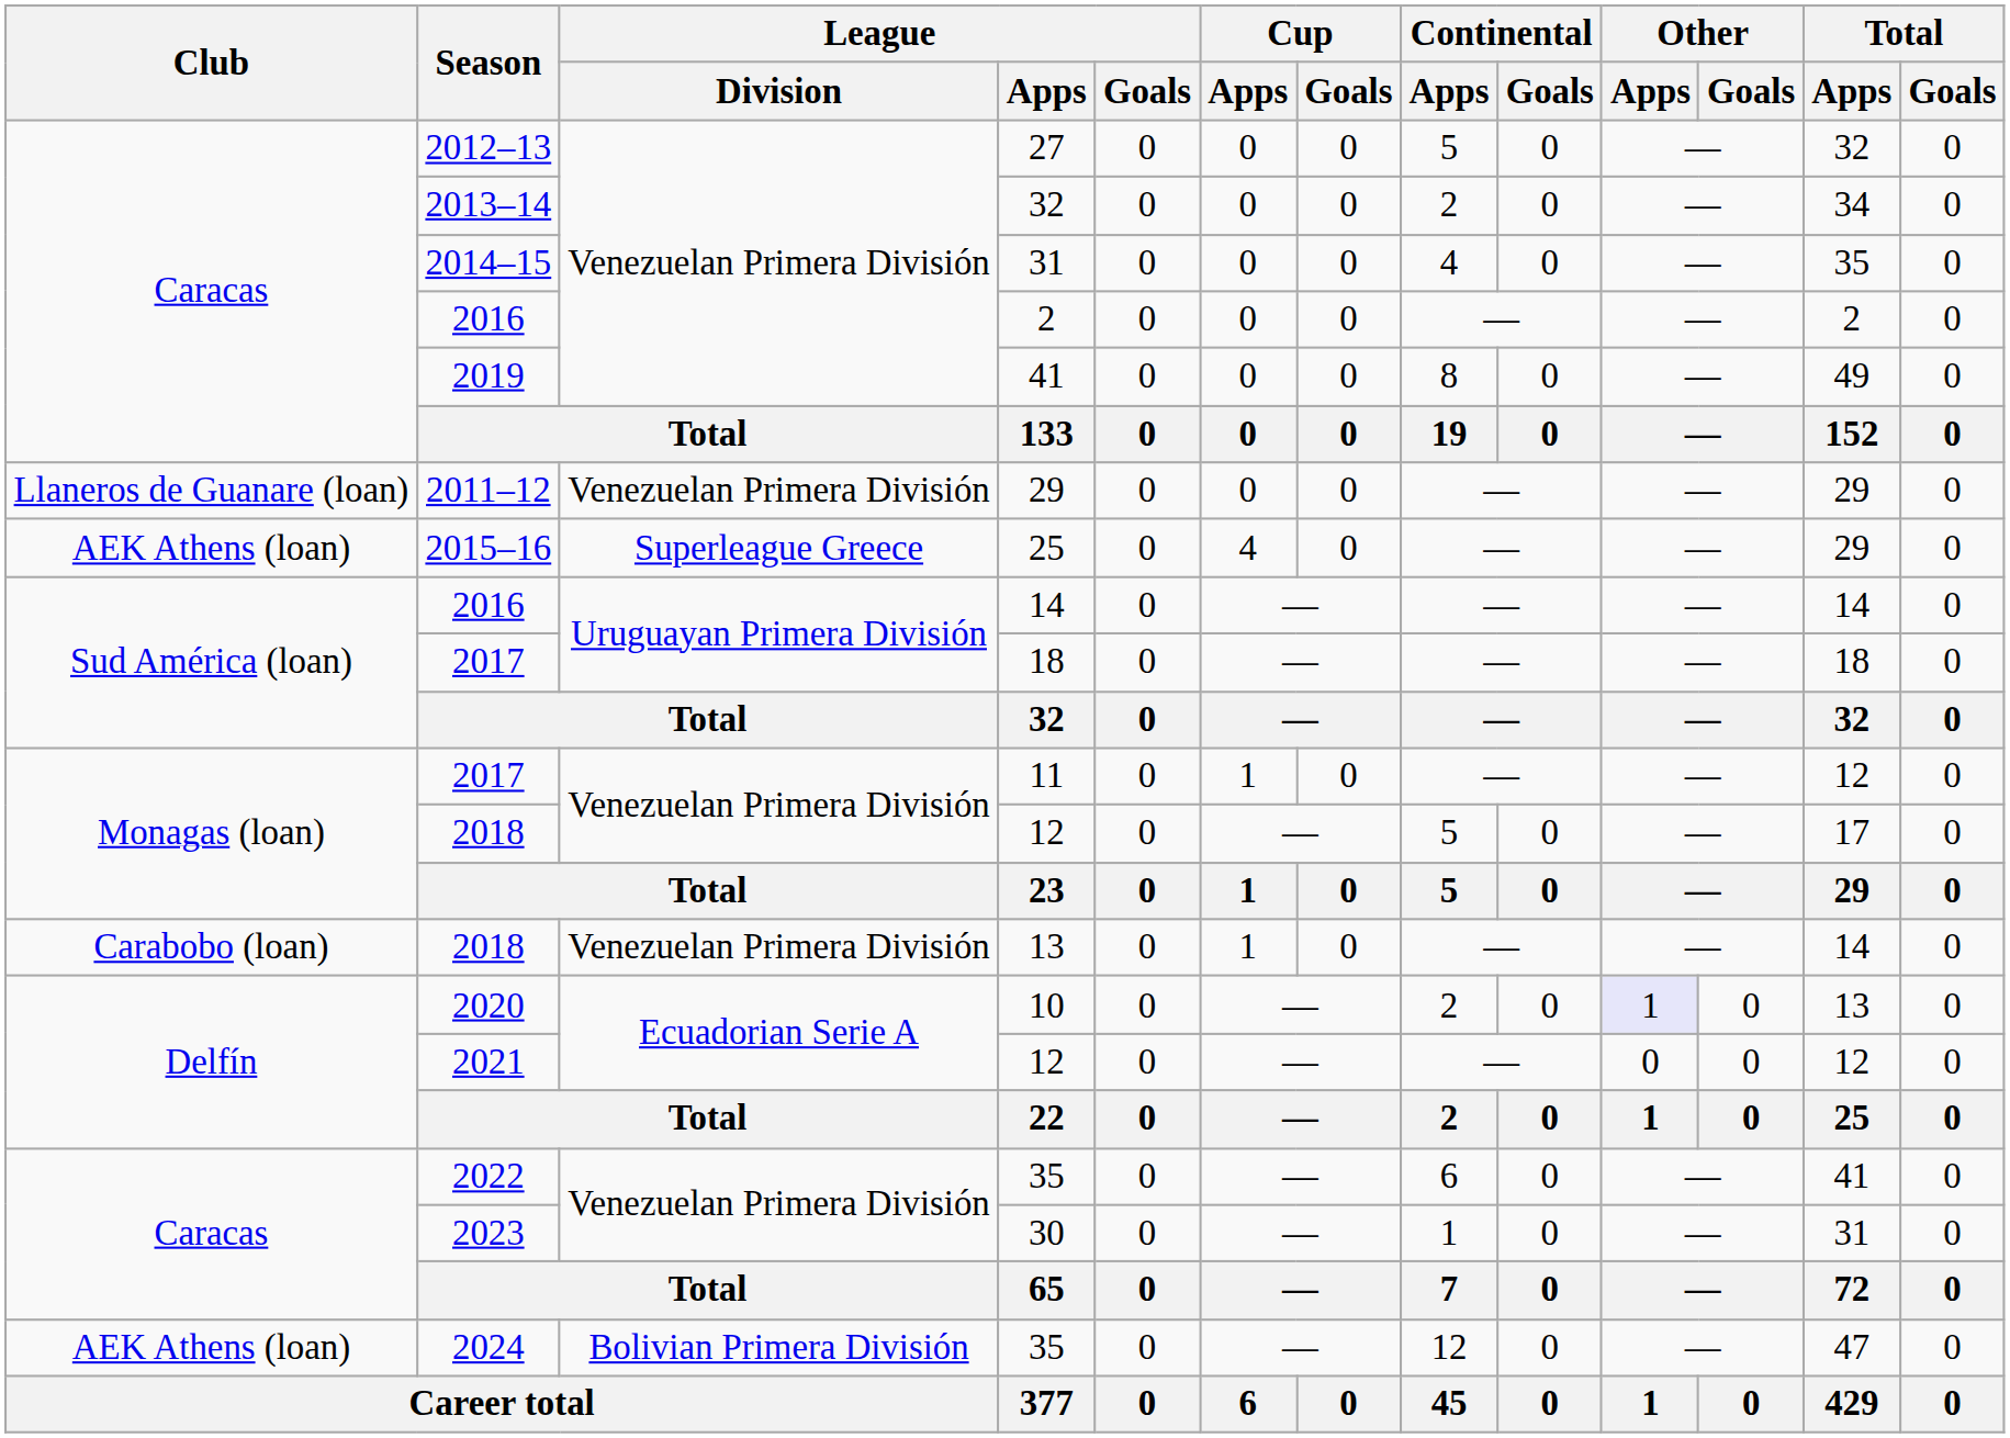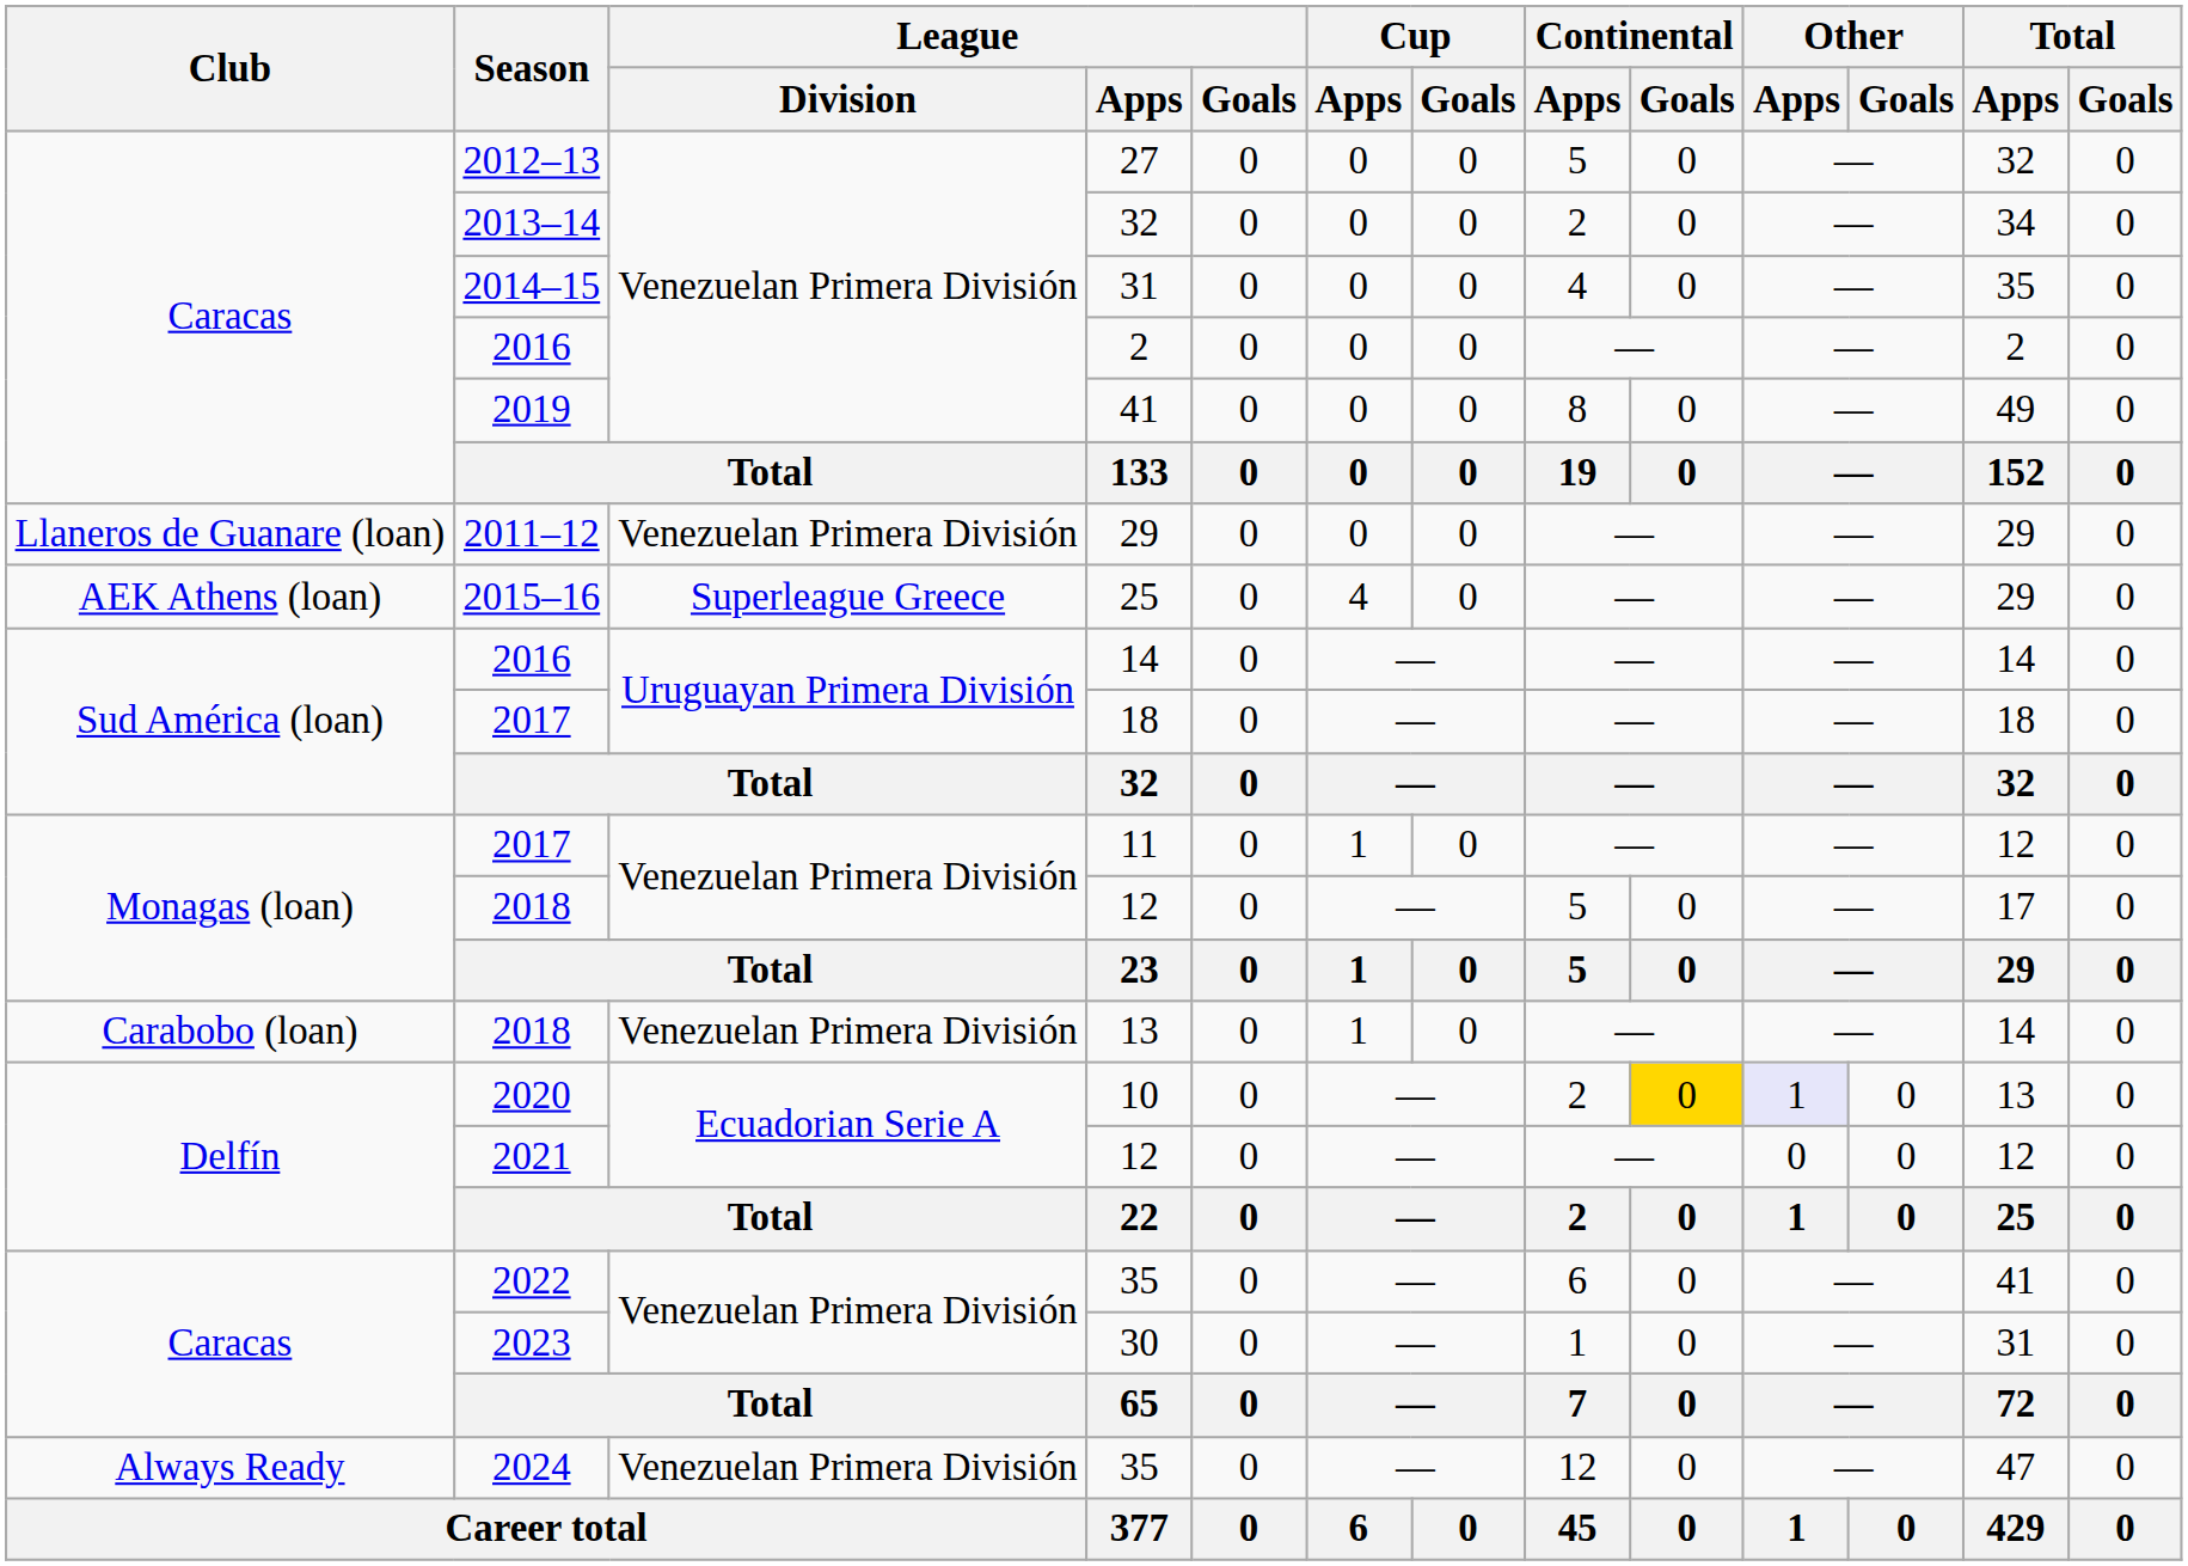10 | Continental / Goals: no background -> gold background
2024 / 35 | Club: AEK Athens (loan) -> Always Ready
2024 / 35 | League / Division: Bolivian Primera División -> Venezuelan Primera División
